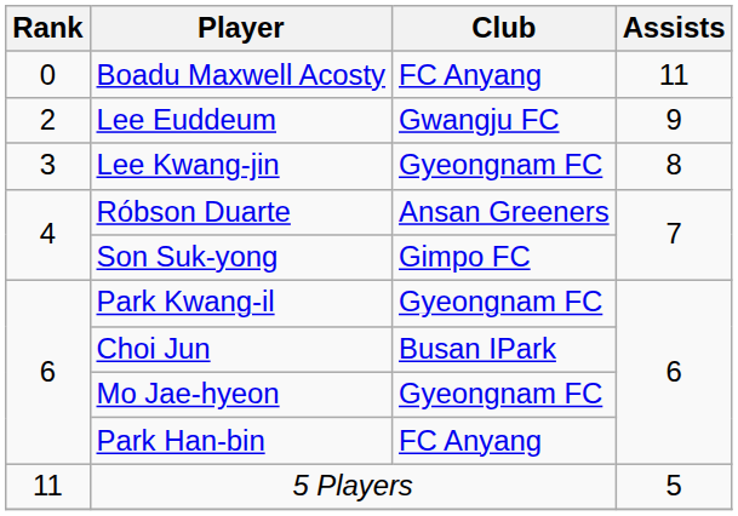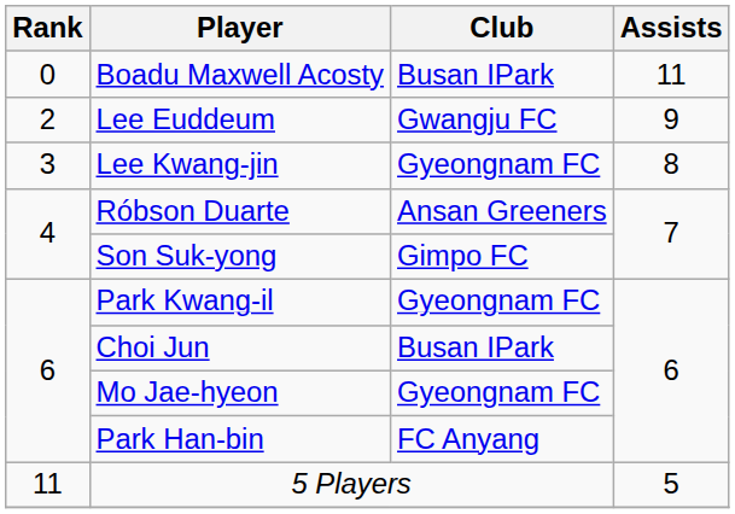Boadu Maxwell Acosty | Club: FC Anyang -> Busan IPark
